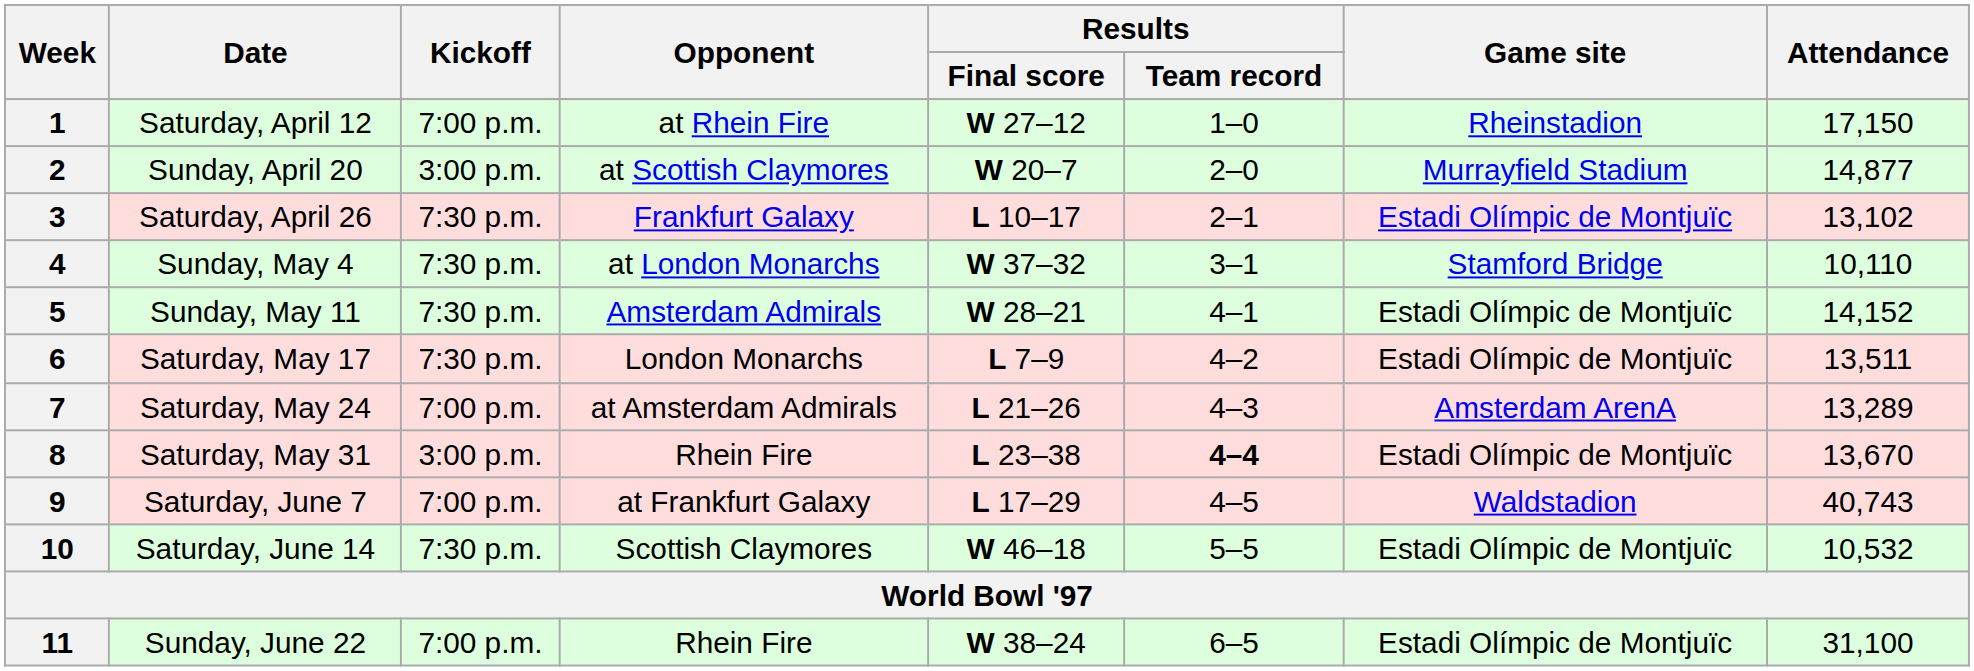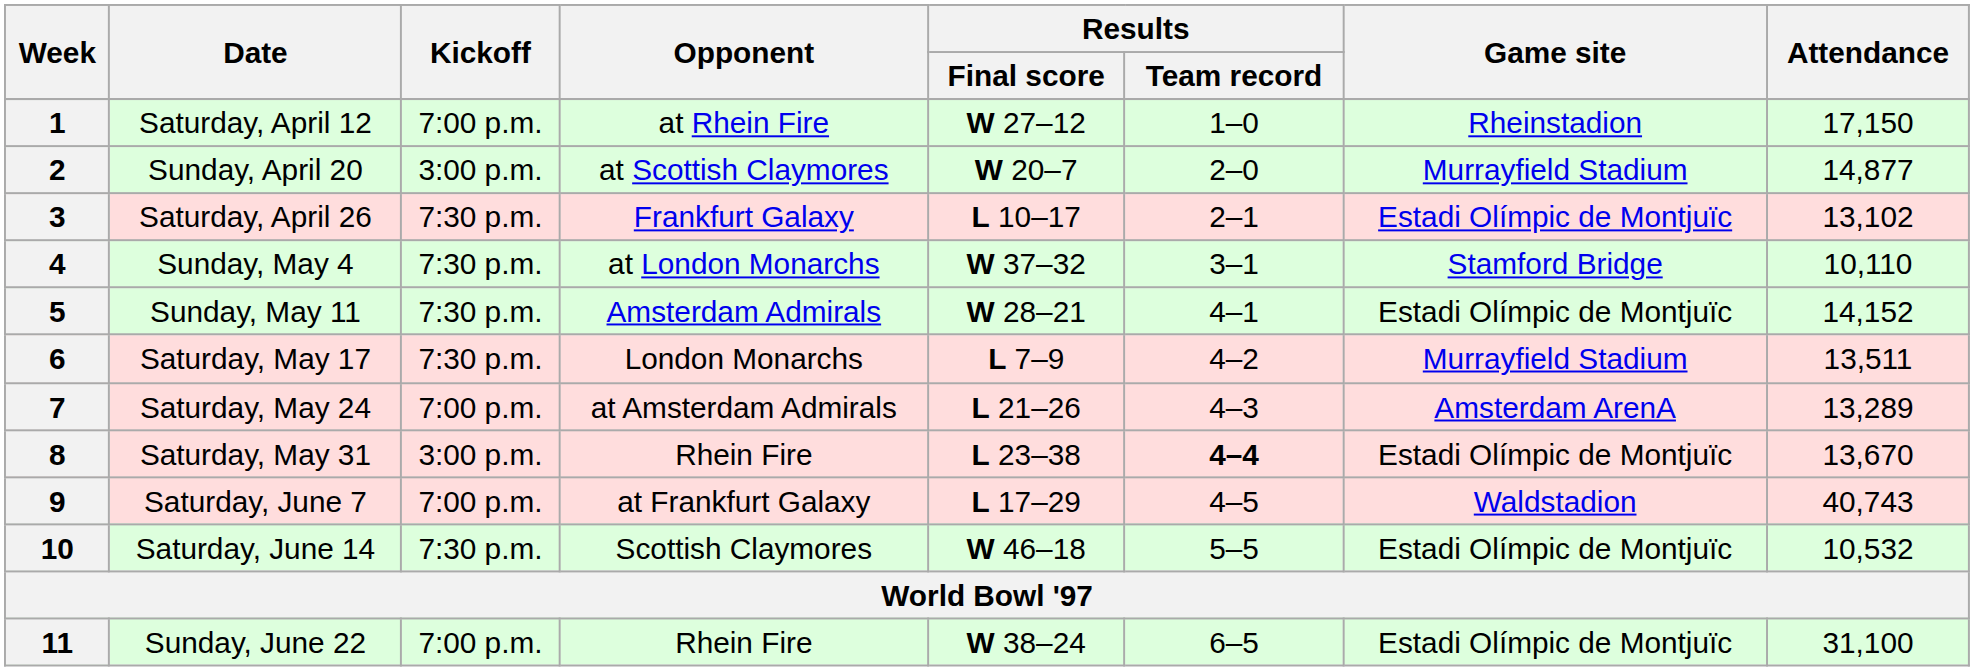6 | Game site: Estadi Olímpic de Montjuïc -> Murrayfield Stadium
